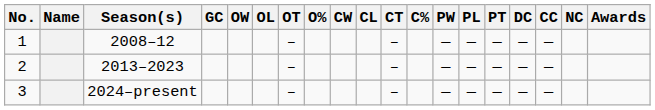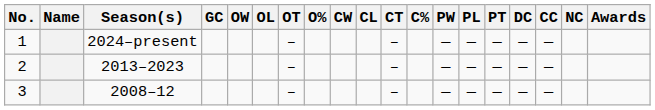1 | Season(s): 2008–12 -> 2024–present
3 | Season(s): 2024–present -> 2008–12
